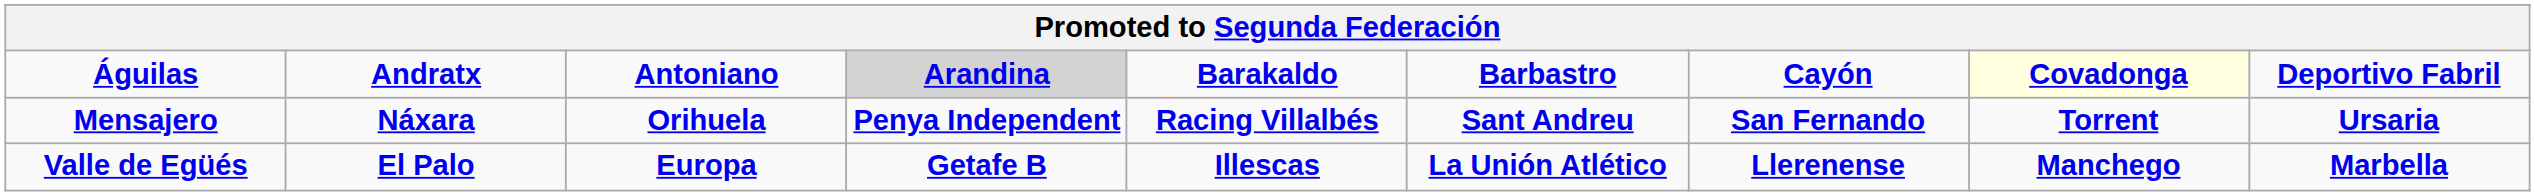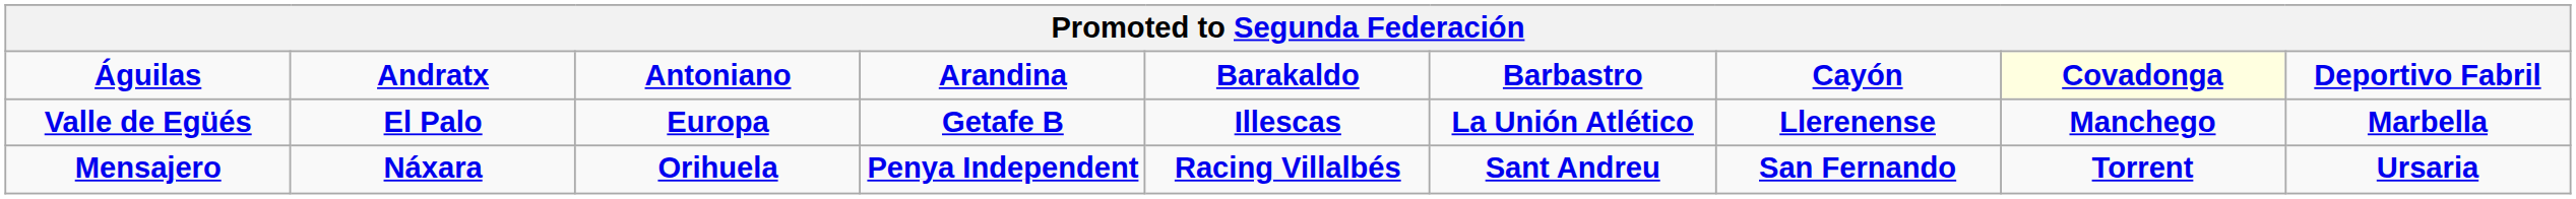Águilas | column 4: lightgrey background -> no background
rows swapped: Valle de Egüés <-> Mensajero
